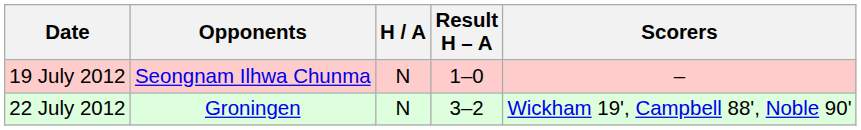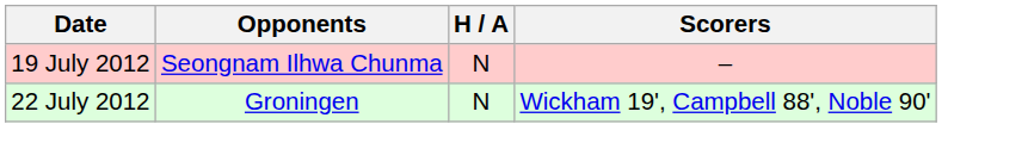- column: Result H – A | 1–0 | 3–2
